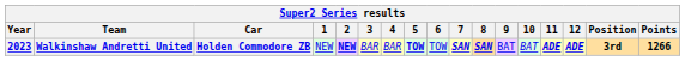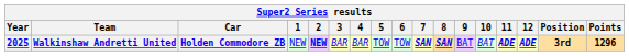Walkinshaw Andretti United | Year: 2023 -> 2025
Walkinshaw Andretti United | 5: bold -> normal
Walkinshaw Andretti United | Points: 1266 -> 1296
